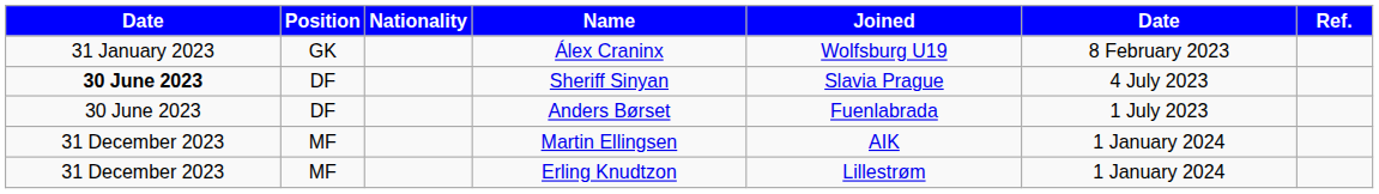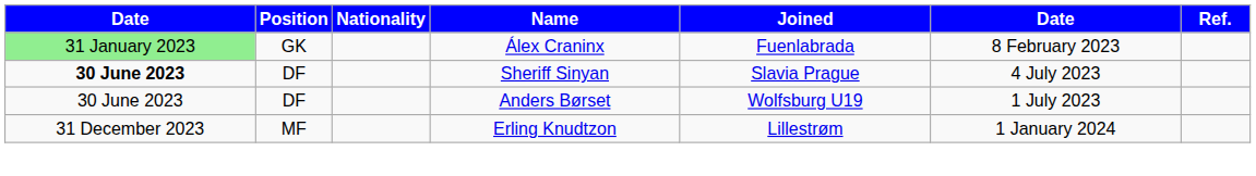Álex Craninx | column 1: no background -> lightgreen background
Álex Craninx | Joined: Wolfsburg U19 -> Fuenlabrada
Anders Børset | Joined: Fuenlabrada -> Wolfsburg U19
- row: 31 December 2023 | MF | Martin Ellingsen | AIK | 1 January 2024
